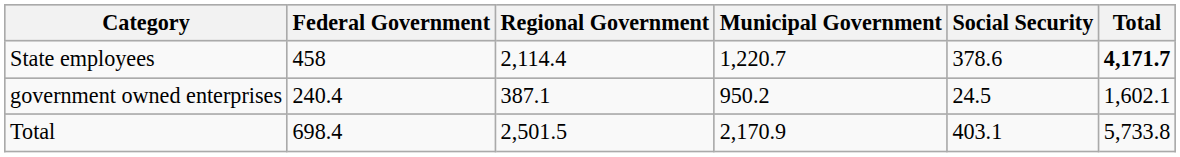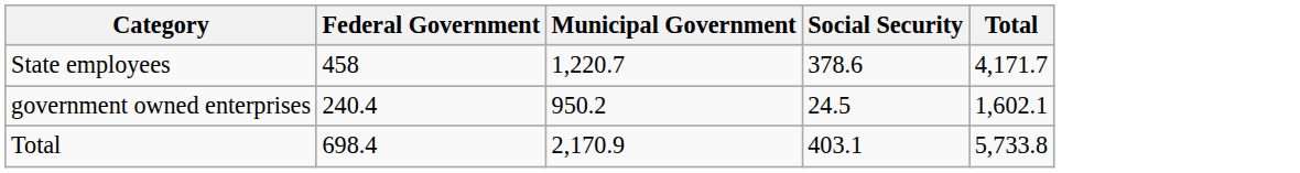- column: Regional Government | 2,114.4 | 387.1 | 2,501.5
State employees | Total: bold -> normal
